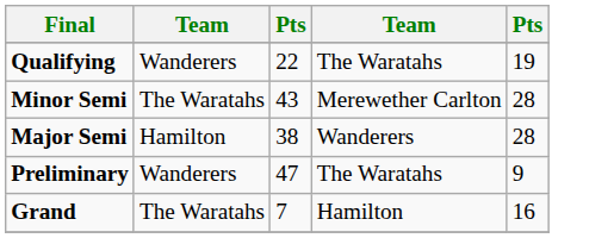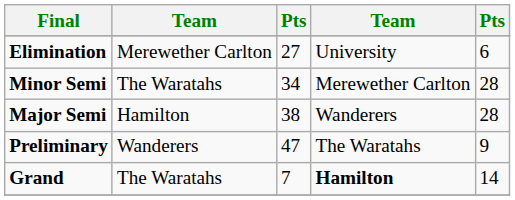+ row: Elimination | Merewether Carlton | 27 | University | 6
- row: Qualifying | Wanderers | 22 | The Waratahs | 19
Minor Semi | column 3: 43 -> 34
Grand | column 4: normal -> bold
Grand | column 5: 16 -> 14
